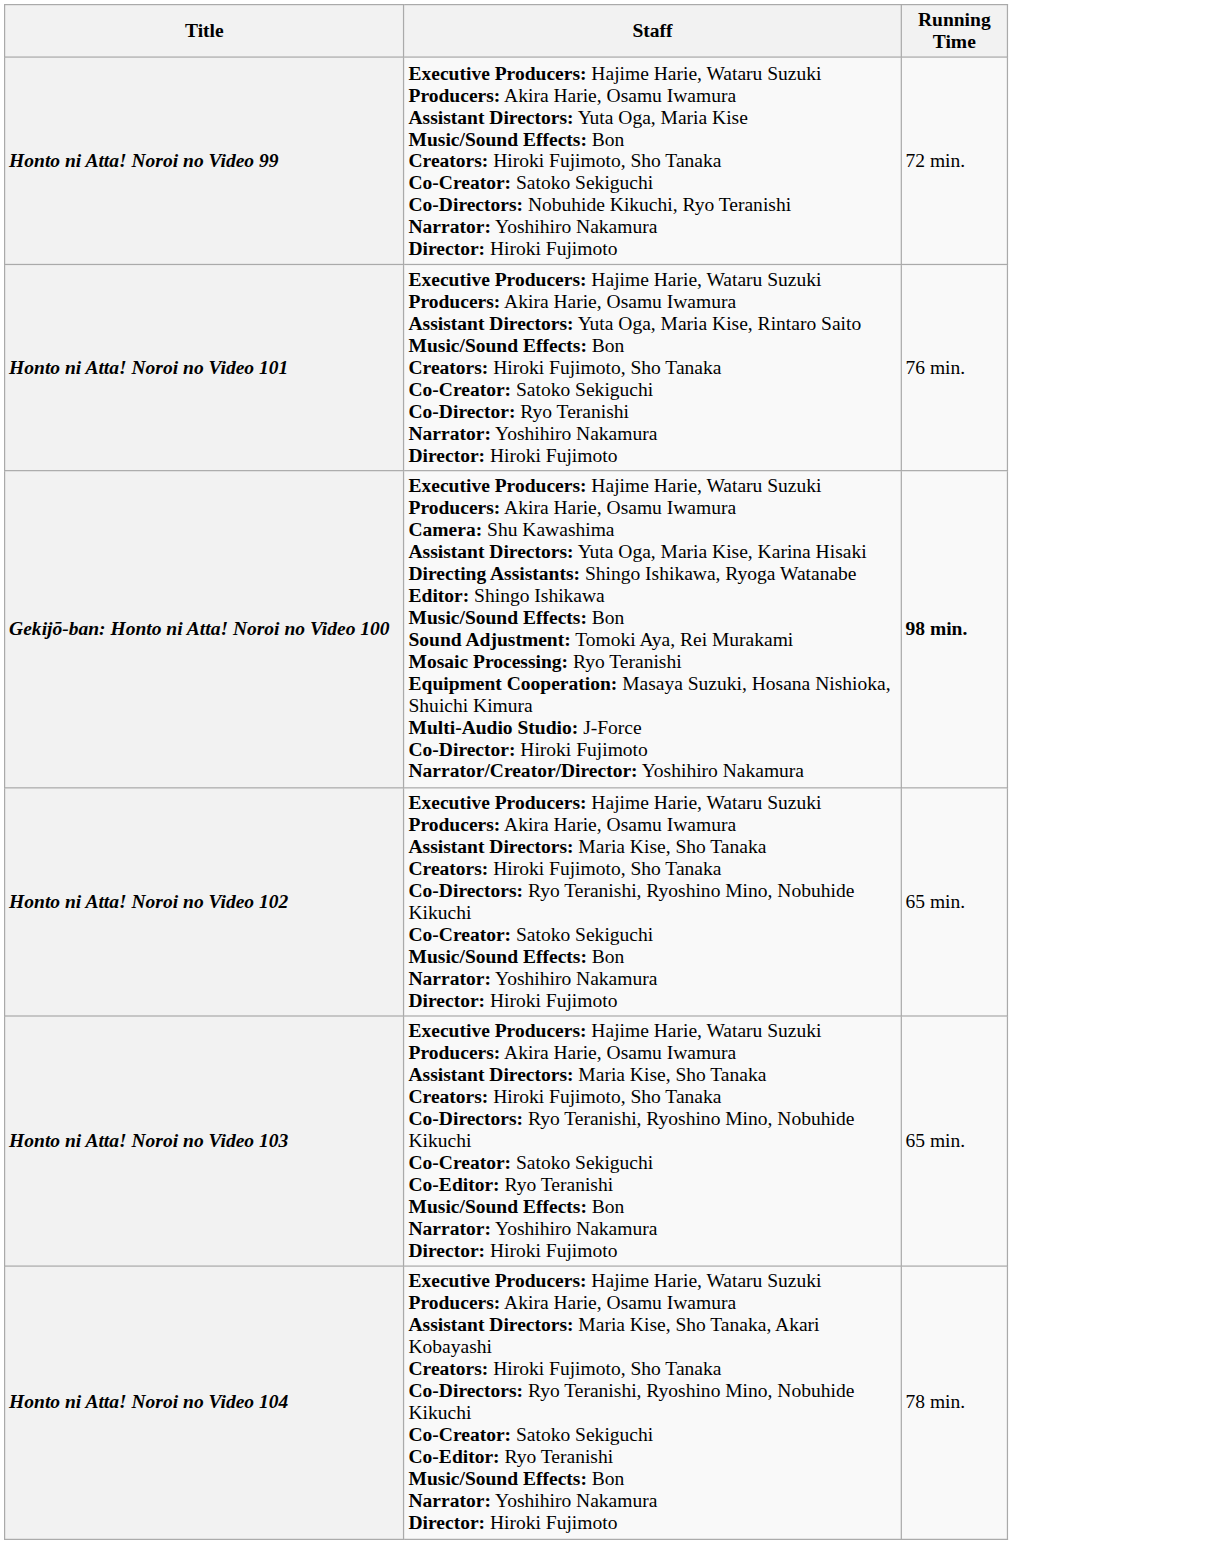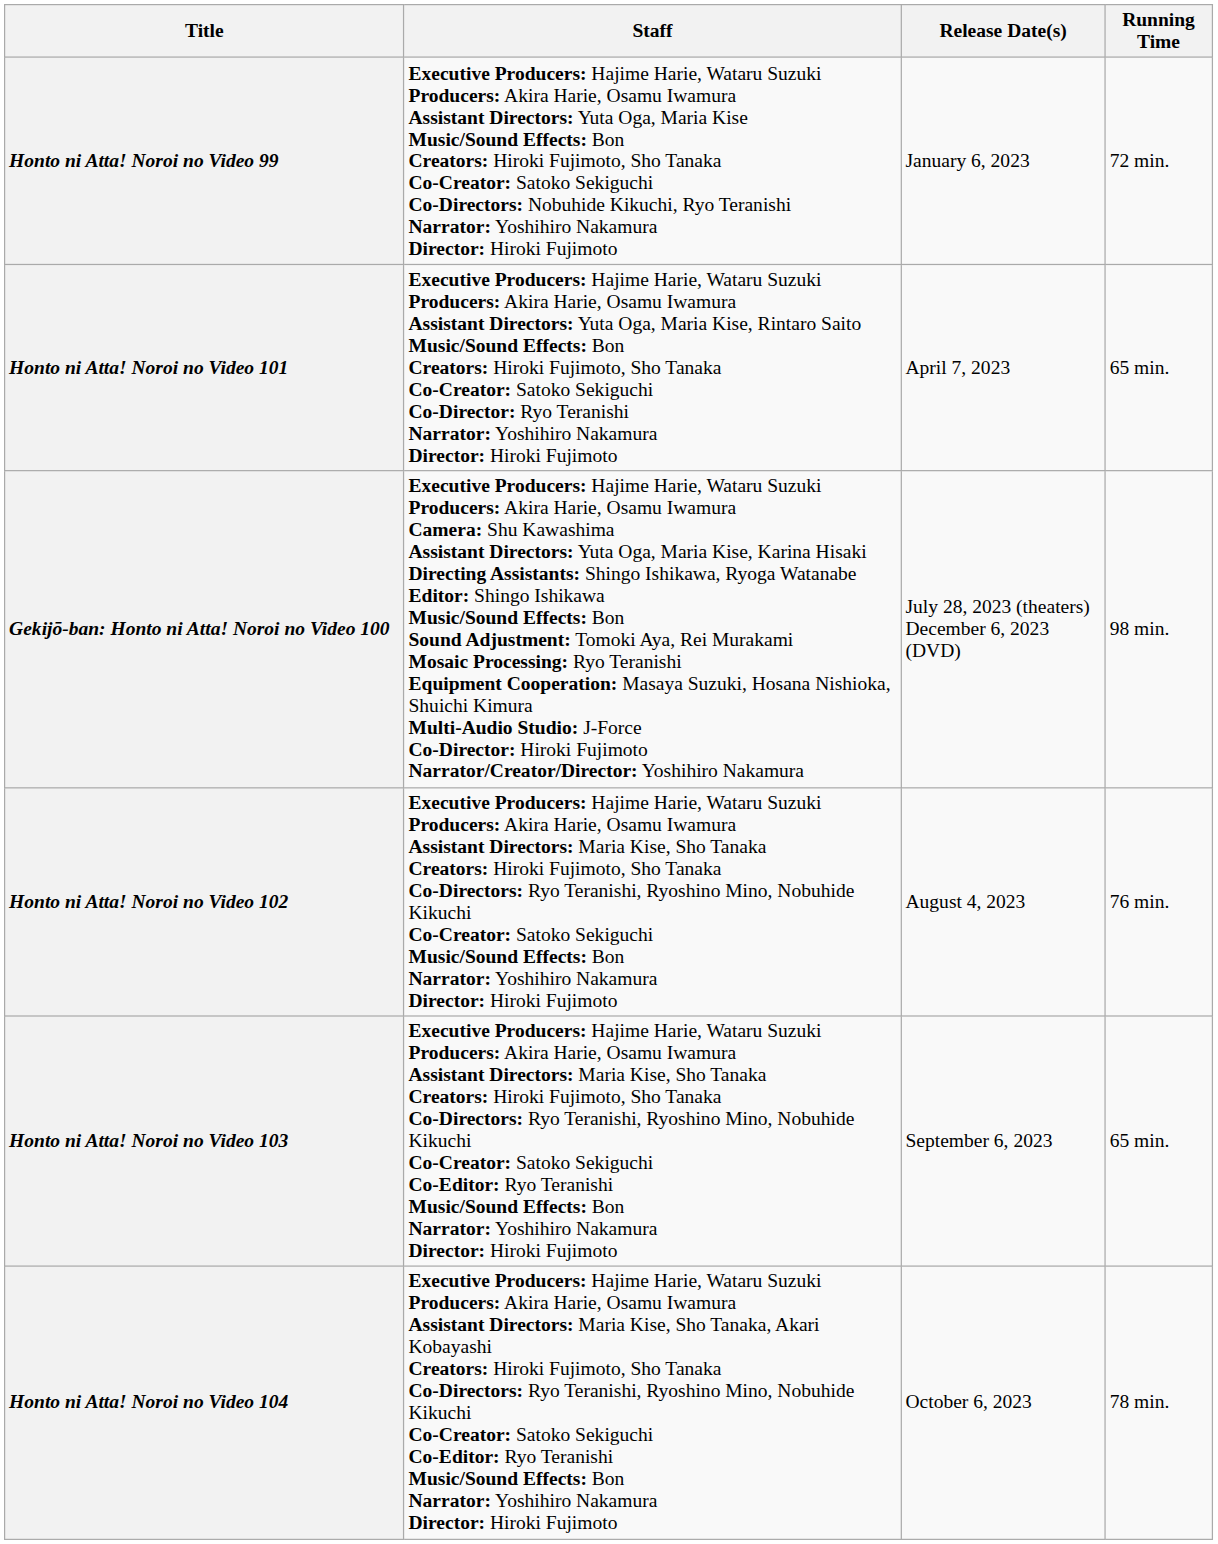+ column: Release Date(s) | January 6, 2023 | April 7, 2023 | July 28, 2023 (theaters) December 6, 2023 (DVD) | August 4, 2023 | September 6, 2023 | October 6, 2023
Honto ni Atta! Noroi no Video 101 | Running Time: 76 min. -> 65 min.
Gekijō-ban: Honto ni Atta! Noroi no Video 100 | Running Time: bold -> normal
Honto ni Atta! Noroi no Video 102 | Running Time: 65 min. -> 76 min.
